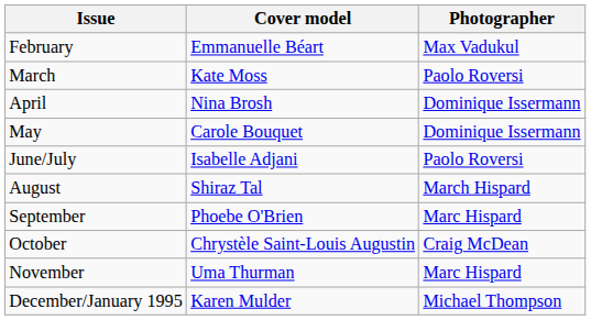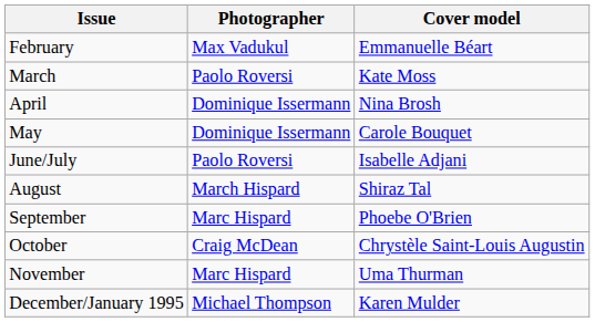columns swapped: Cover model <-> Photographer
